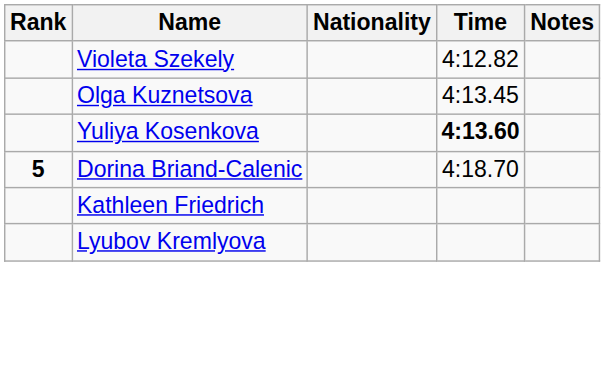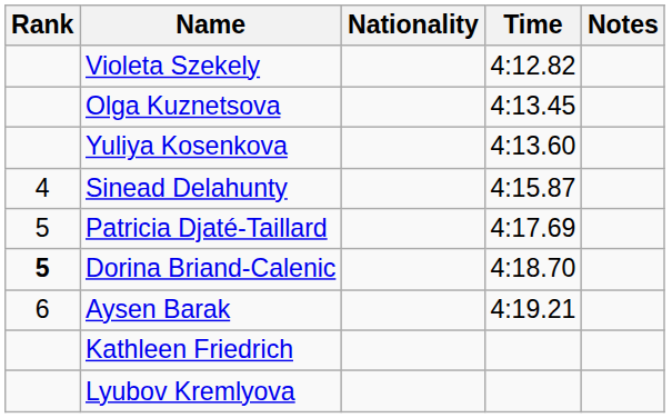Yuliya Kosenkova | Time: bold -> normal
+ row: 4 | Sinead Delahunty | 4:15.87
+ row: 5 | Patricia Djaté-Taillard | 4:17.69
+ row: 6 | Aysen Barak | 4:19.21
